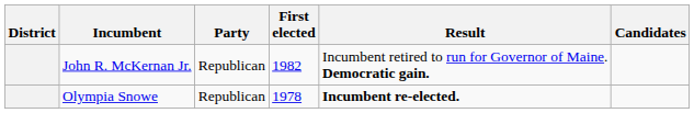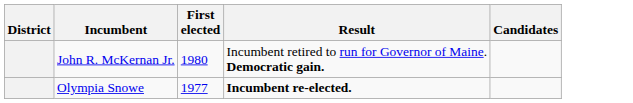- column: Party | Republican | Republican
John R. McKernan Jr. | First elected: 1982 -> 1980
Olympia Snowe | First elected: 1978 -> 1977
